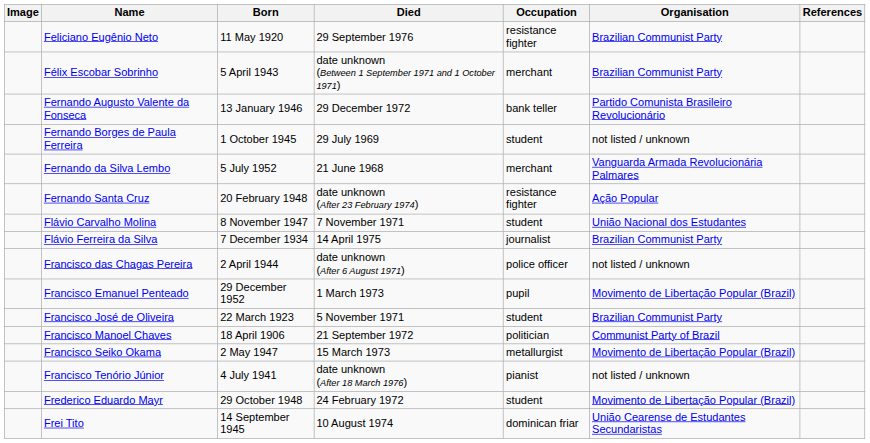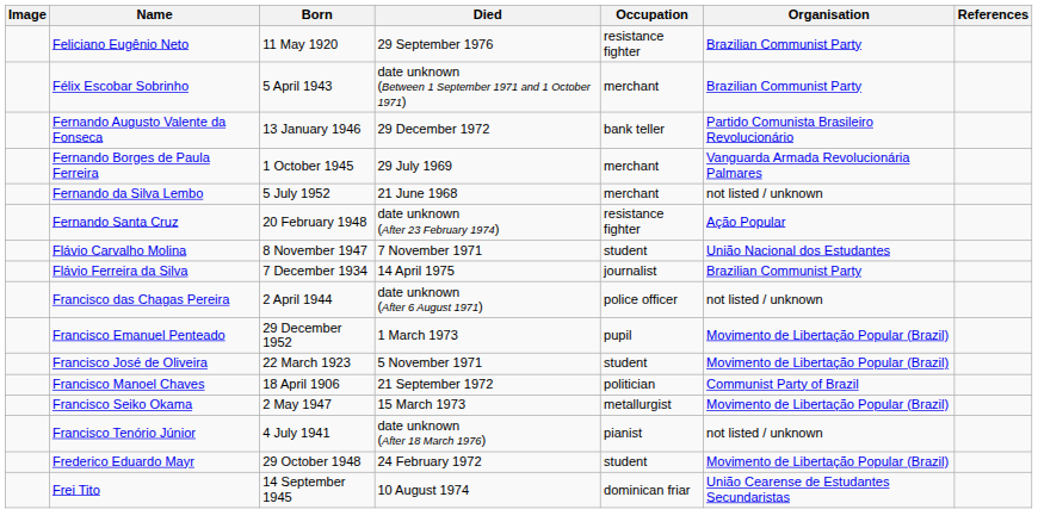Fernando Borges de Paula Ferreira | Occupation: student -> merchant
Fernando Borges de Paula Ferreira | Organisation: not listed / unknown -> Vanguarda Armada Revolucionária Palmares
Fernando da Silva Lembo | Organisation: Vanguarda Armada Revolucionária Palmares -> not listed / unknown
Francisco José de Oliveira | Organisation: Brazilian Communist Party -> Movimento de Libertação Popular (Brazil)
